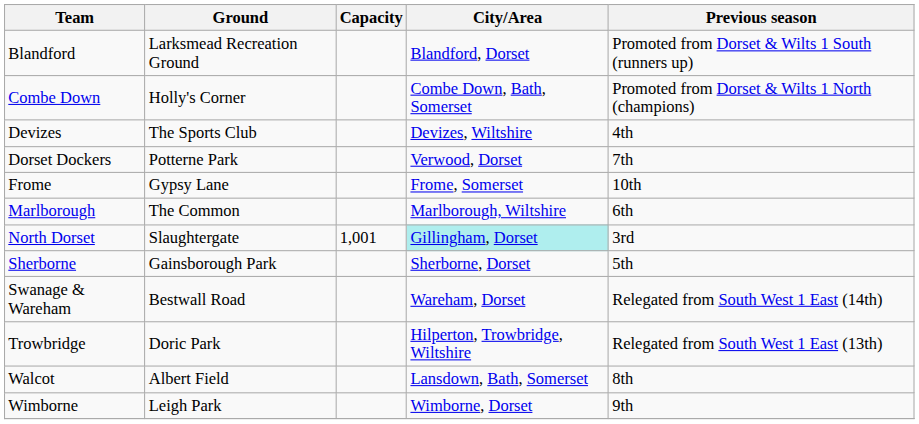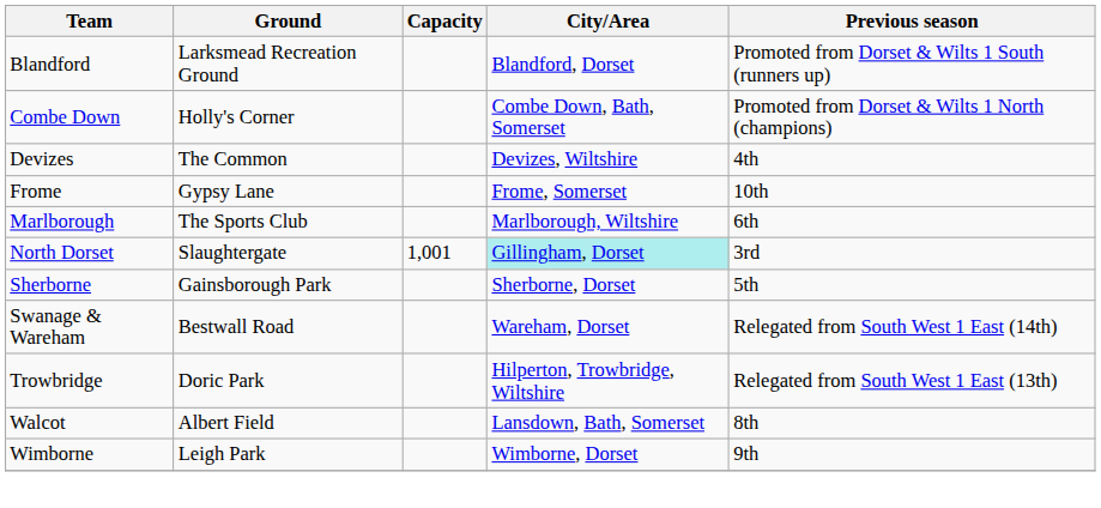Devizes | Ground: The Sports Club -> The Common
- row: Dorset Dockers | Potterne Park | Verwood, Dorset | 7th
Marlborough | Ground: The Common -> The Sports Club
